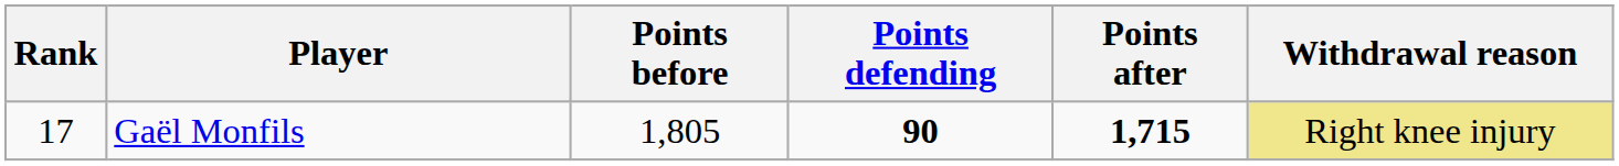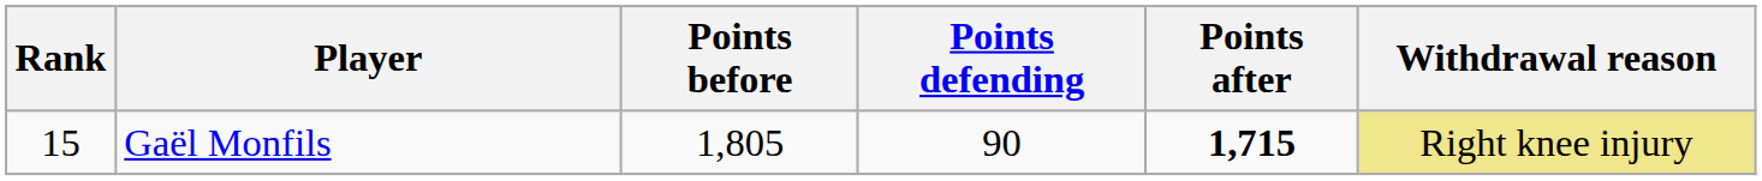Gaël Monfils | Rank: 17 -> 15
Gaël Monfils | Points defending: bold -> normal
